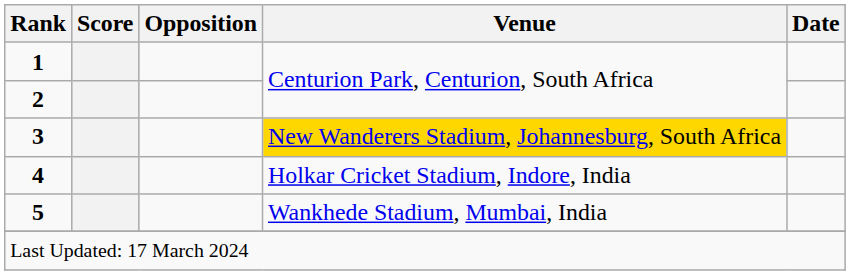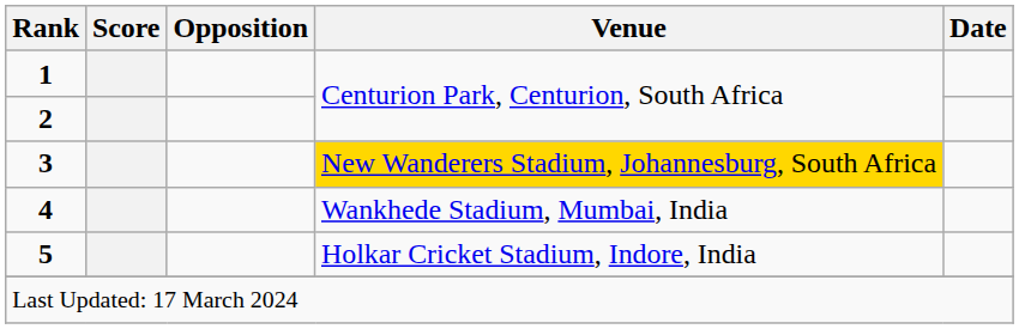4 | Venue: Holkar Cricket Stadium, Indore, India -> Wankhede Stadium, Mumbai, India
5 | Venue: Wankhede Stadium, Mumbai, India -> Holkar Cricket Stadium, Indore, India
